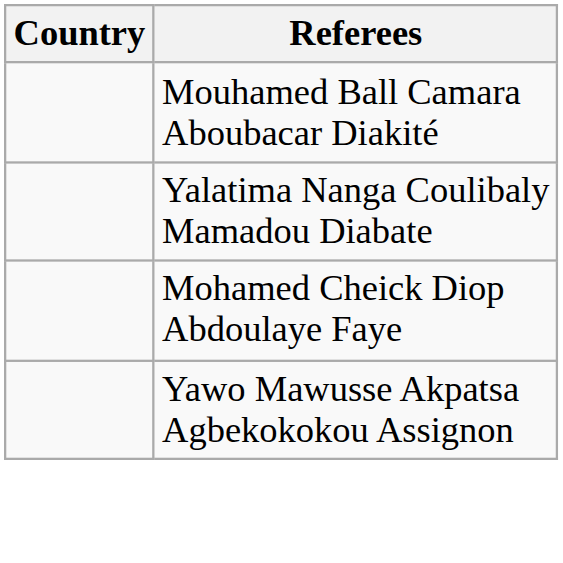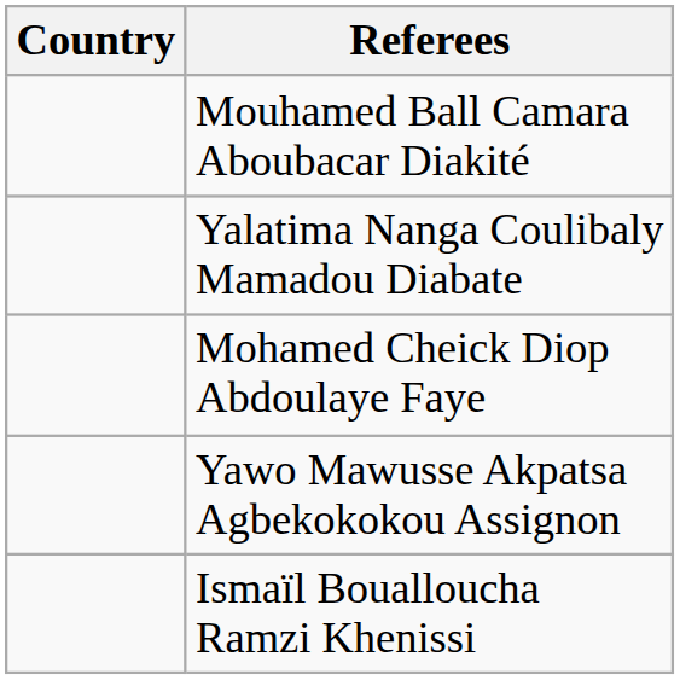+ row: Ismaïl Boualloucha Ramzi Khenissi
